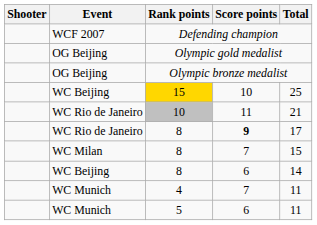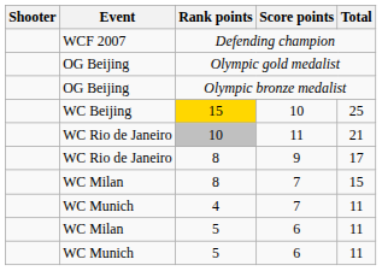WC Rio de Janeiro / 8 | Score points: bold -> normal
- row: WC Beijing | 8 | 6 | 14
+ row: WC Milan | 5 | 6 | 11
